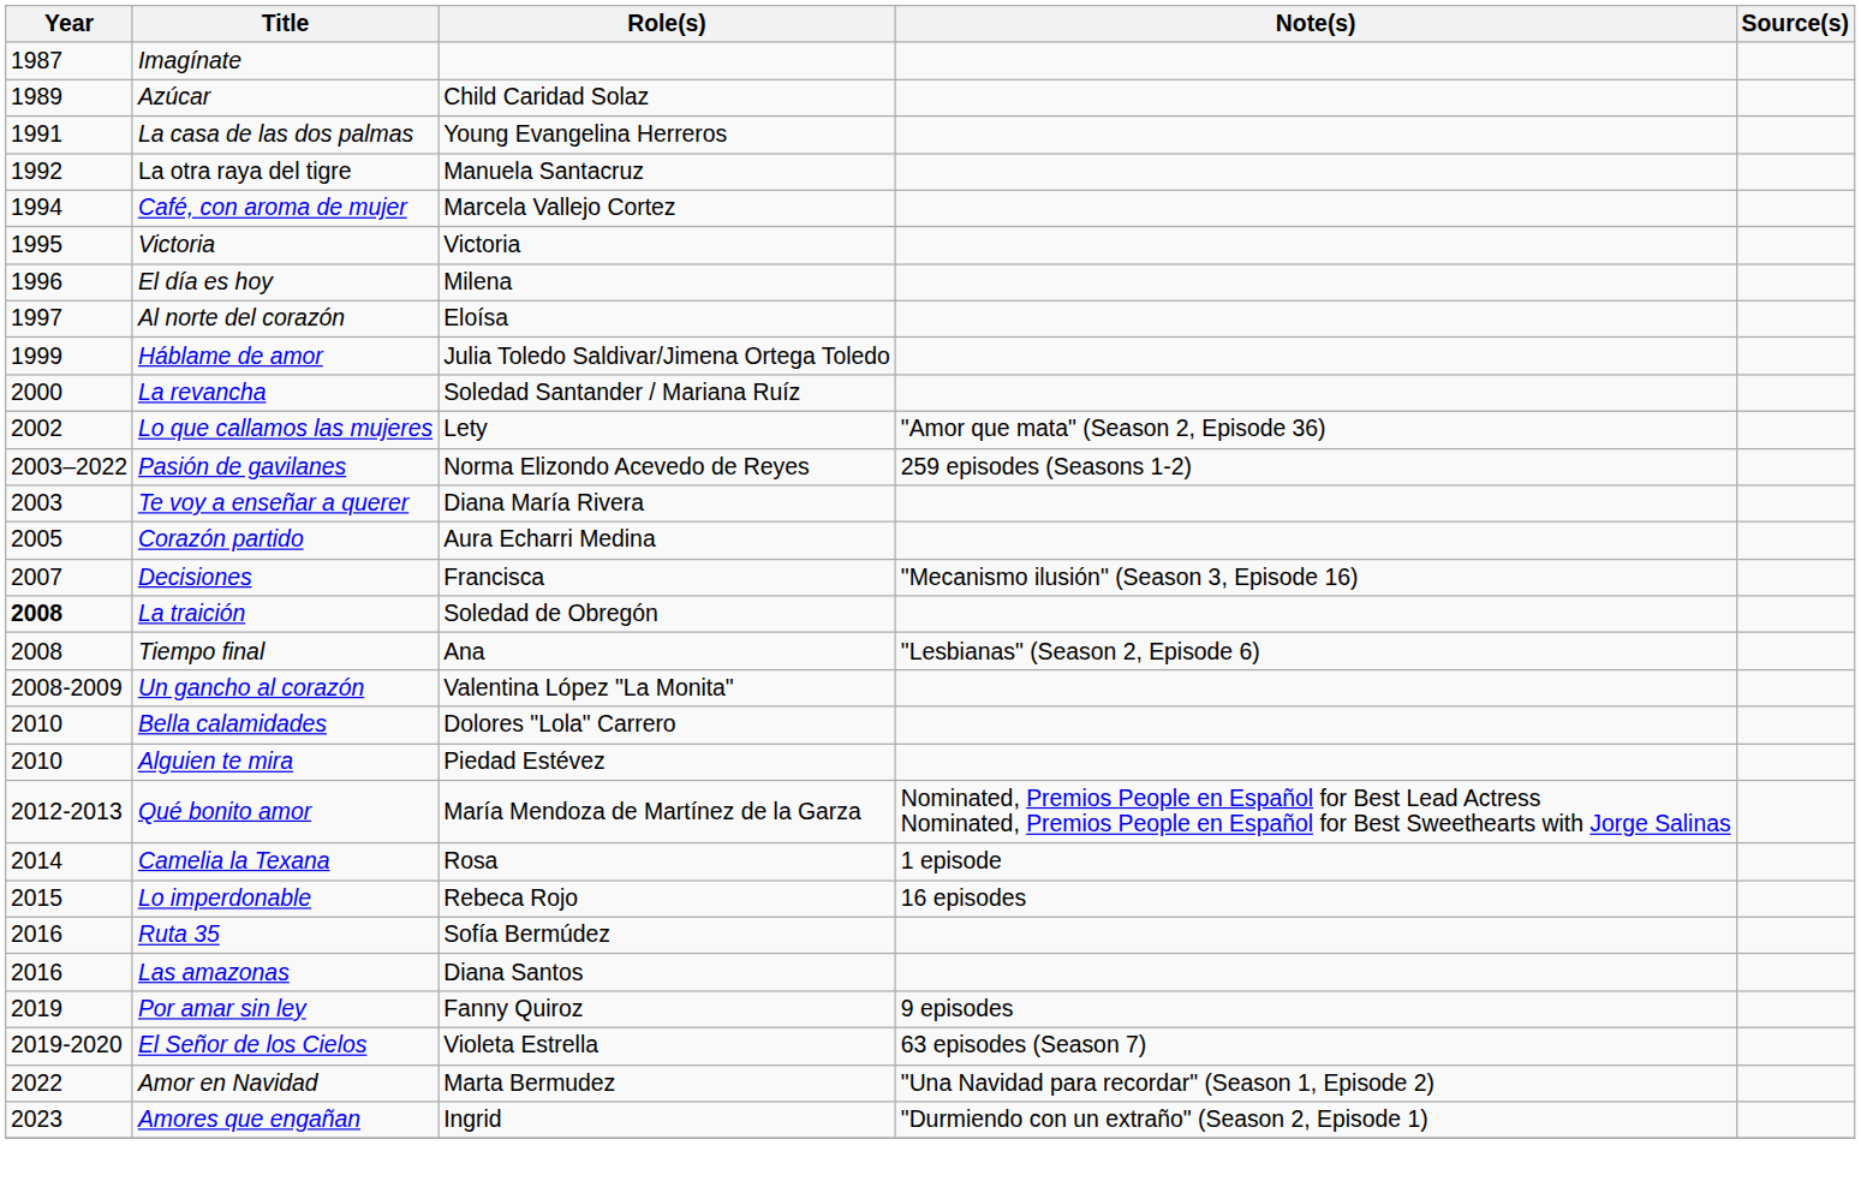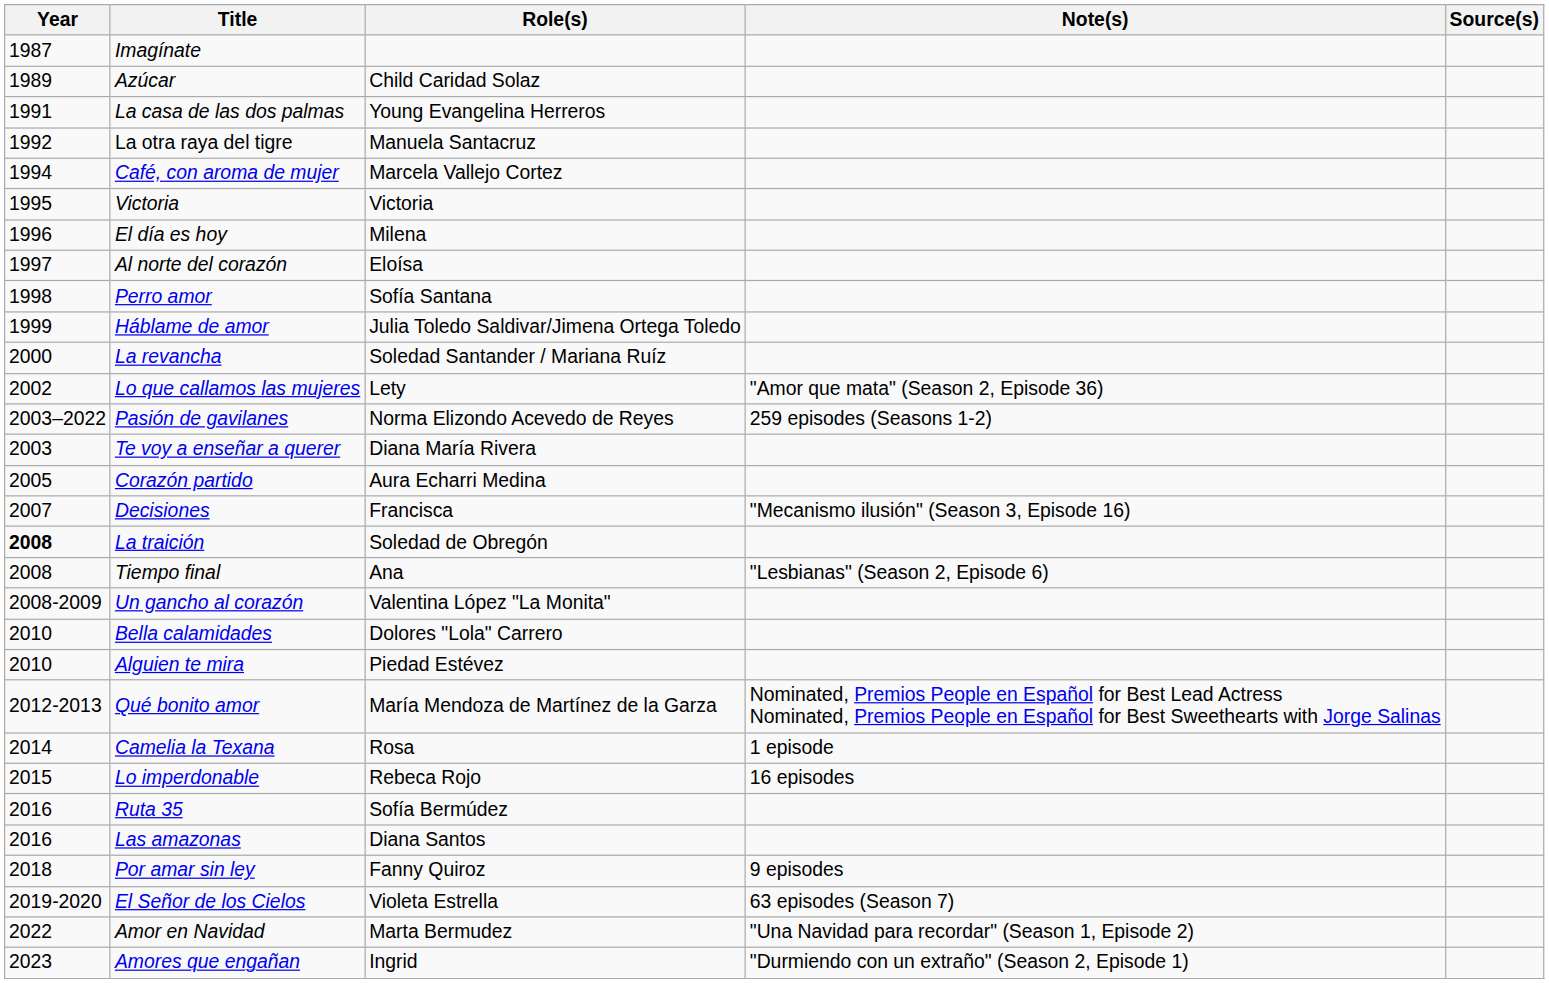+ row: 1998 | Perro amor | Sofía Santana
Por amar sin ley | Year: 2019 -> 2018
